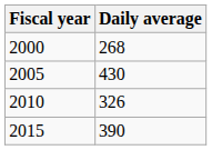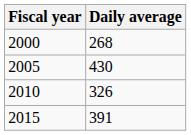2015 | Daily average: 390 -> 391
